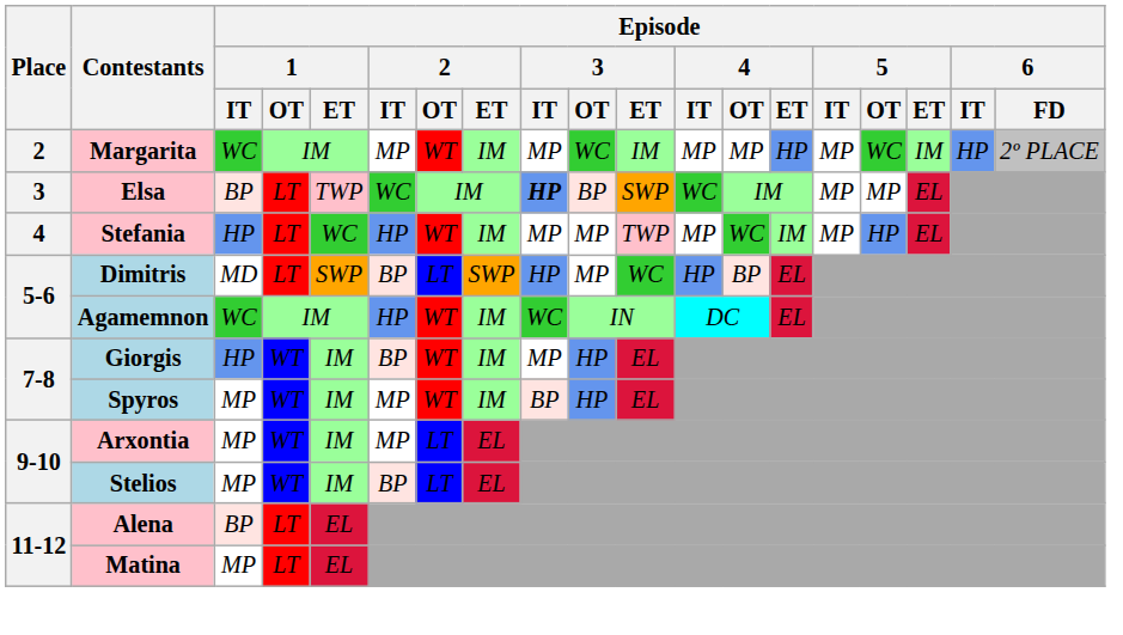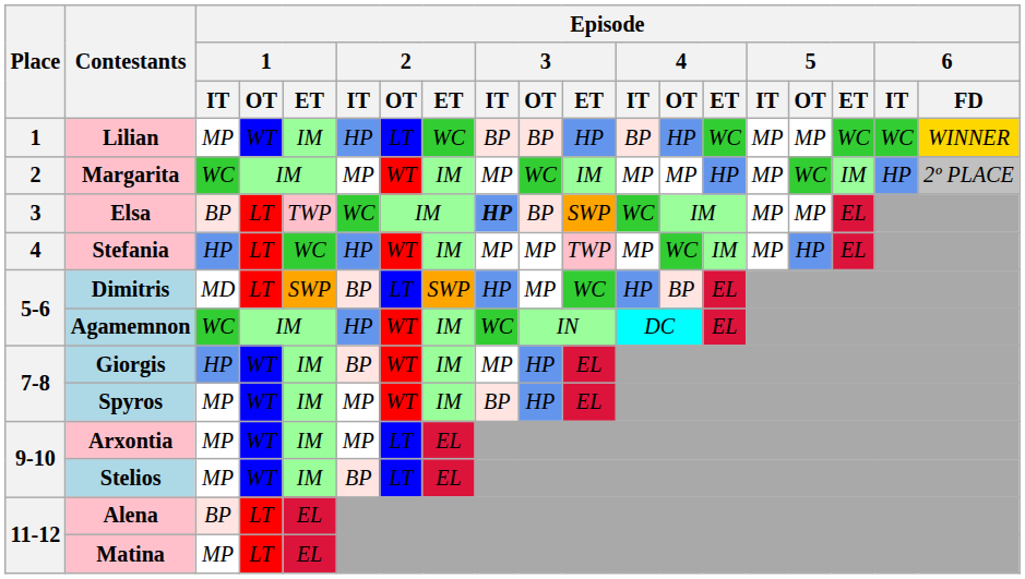+ row: 1 | Lilian | MP | WT | IM | HP | LT | WC | BP | BP | HP | BP | HP | WC | MP | MP | WC | WC | WINNER
